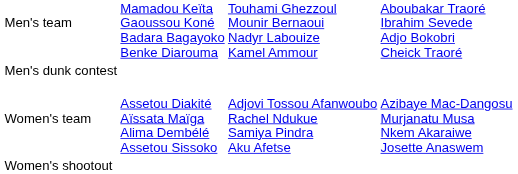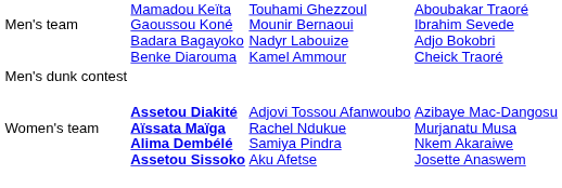Women's team | column 2: normal -> bold
- row: Women's shootout
